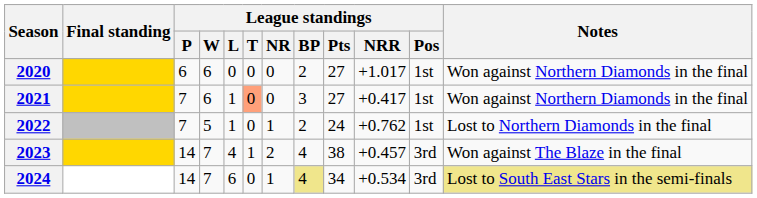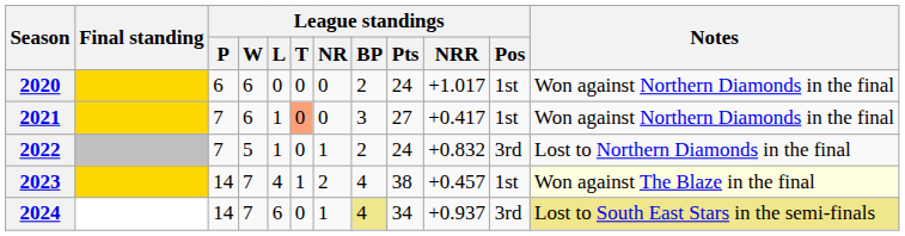2020 | League standings / Pts: 27 -> 24
2022 | League standings / NRR: +0.762 -> +0.832
2022 | League standings / Pos: 1st -> 3rd
2023 | League standings / Pos: 3rd -> 1st
2023 | Notes: no background -> lightyellow background
2024 | League standings / NRR: +0.534 -> +0.937
